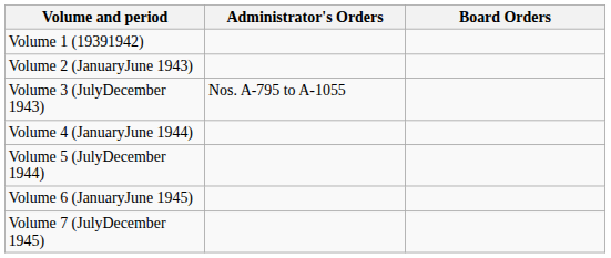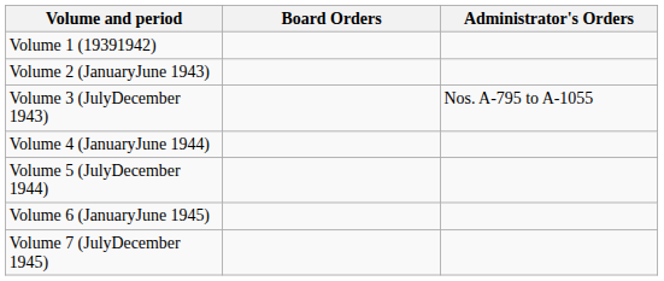columns swapped: Board Orders <-> Administrator's Orders
